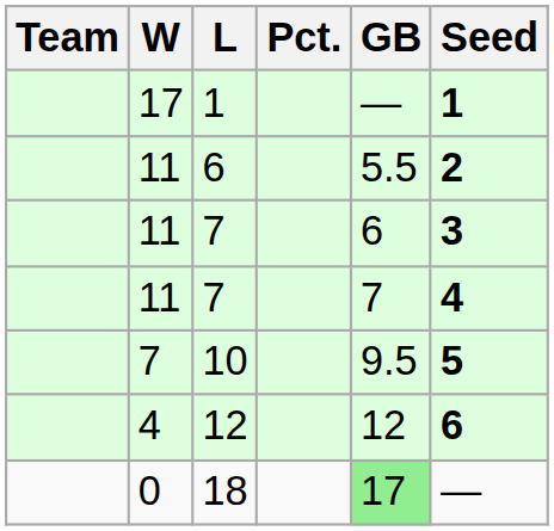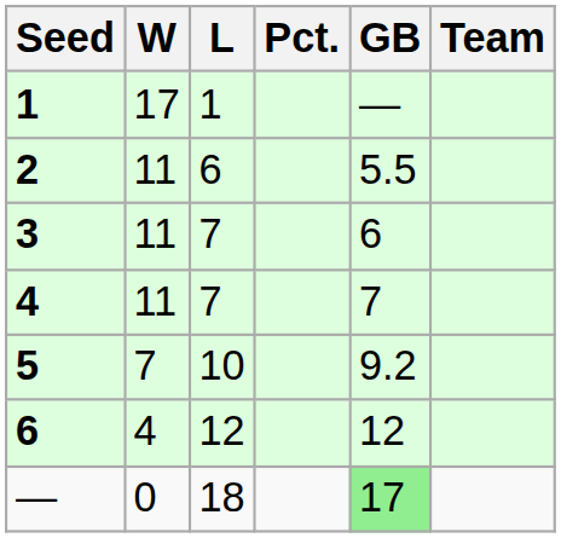columns swapped: Team <-> Seed
10 | GB: 9.5 -> 9.2
